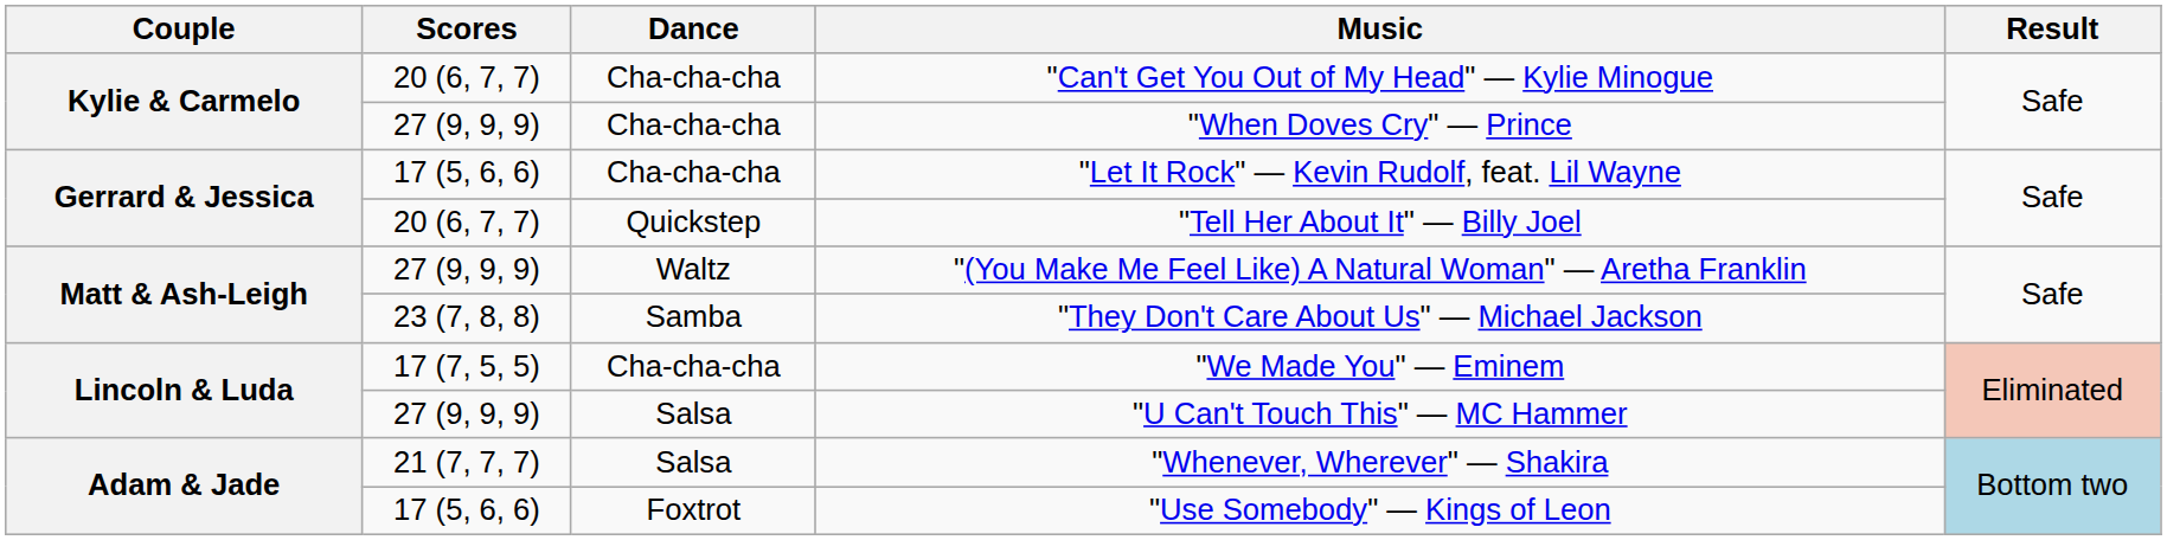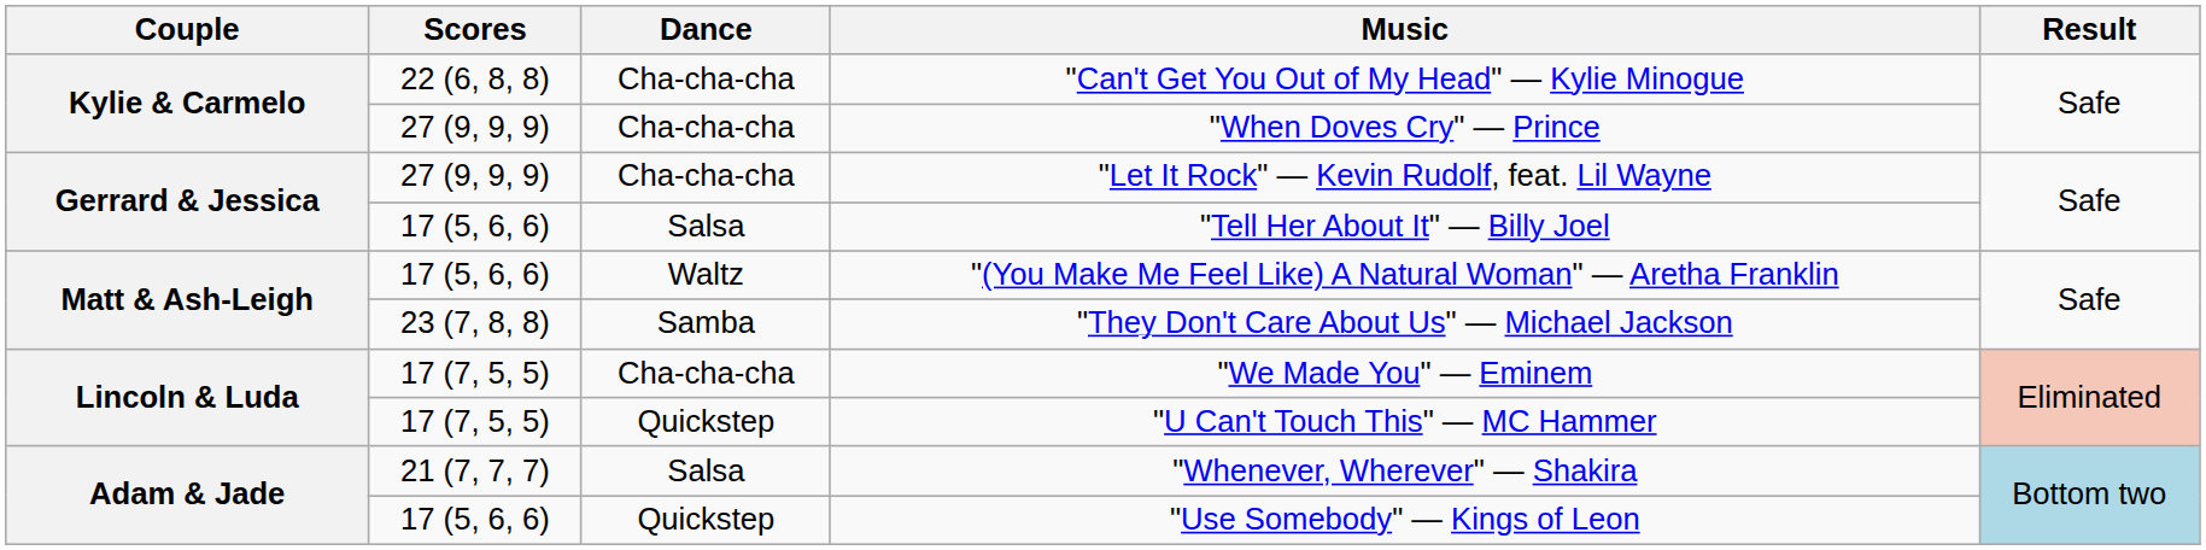"Can't Get You Out of My Head" — Kylie Minogue | Scores: 20 (6, 7, 7) -> 22 (6, 8, 8)
"Let It Rock" — Kevin Rudolf, feat. Lil Wayne | Scores: 17 (5, 6, 6) -> 27 (9, 9, 9)
"Tell Her About It" — Billy Joel | Scores: 20 (6, 7, 7) -> 17 (5, 6, 6)
"Tell Her About It" — Billy Joel | Dance: Quickstep -> Salsa
"(You Make Me Feel Like) A Natural Woman" — Aretha Franklin | Scores: 27 (9, 9, 9) -> 17 (5, 6, 6)
"U Can't Touch This" — MC Hammer | Scores: 27 (9, 9, 9) -> 17 (7, 5, 5)
"U Can't Touch This" — MC Hammer | Dance: Salsa -> Quickstep
"Use Somebody" — Kings of Leon | Dance: Foxtrot -> Quickstep
